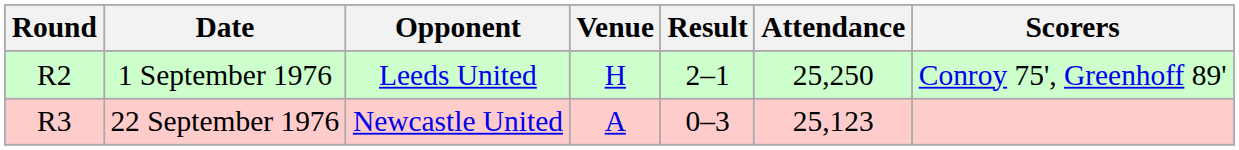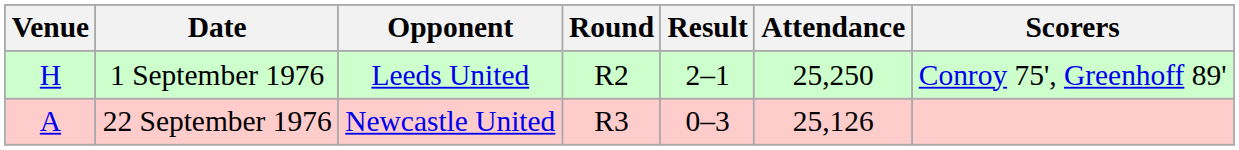columns swapped: Round <-> Venue
22 September 1976 | Attendance: 25,123 -> 25,126
